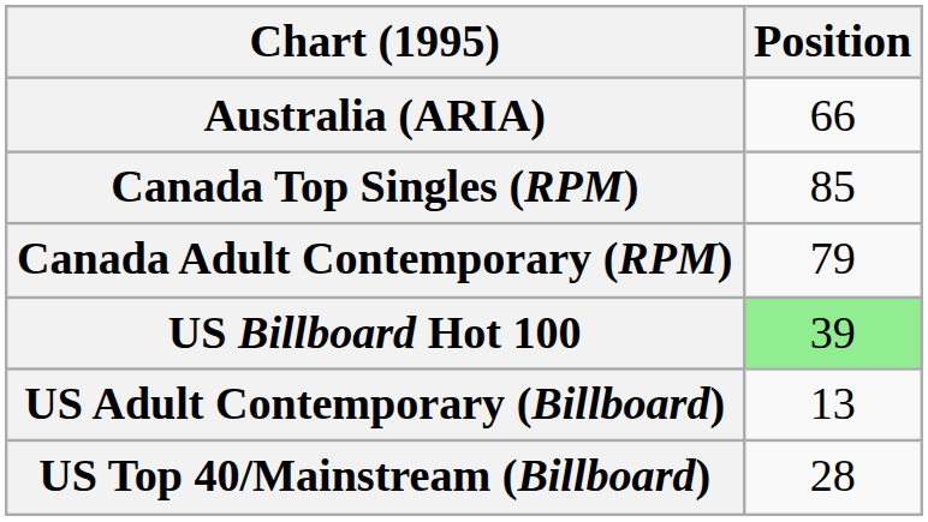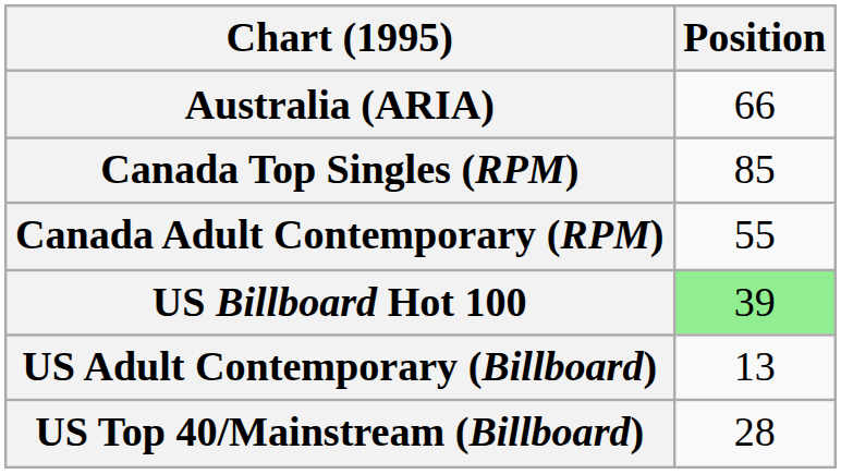Canada Adult Contemporary (RPM) | Position: 79 -> 55
